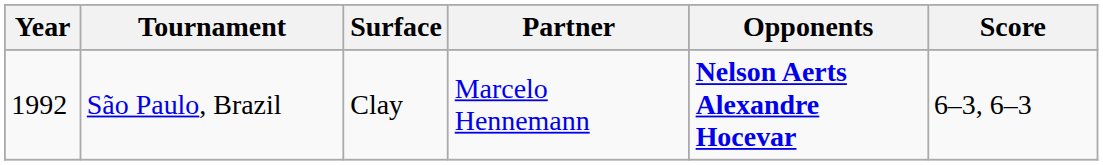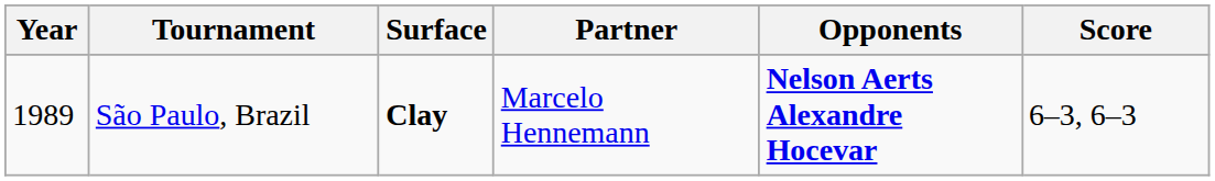São Paulo, Brazil | Year: 1992 -> 1989
São Paulo, Brazil | Surface: normal -> bold
